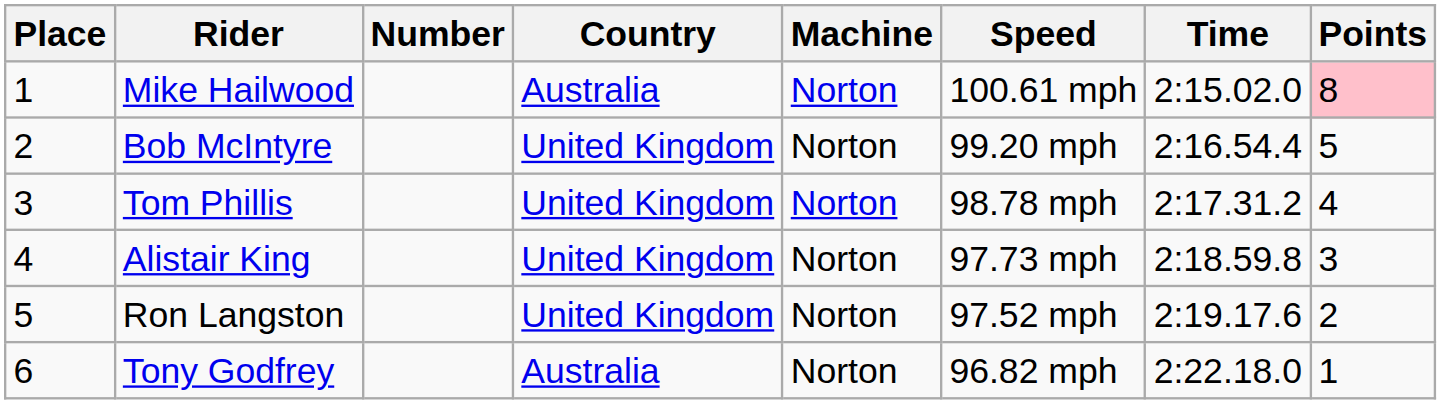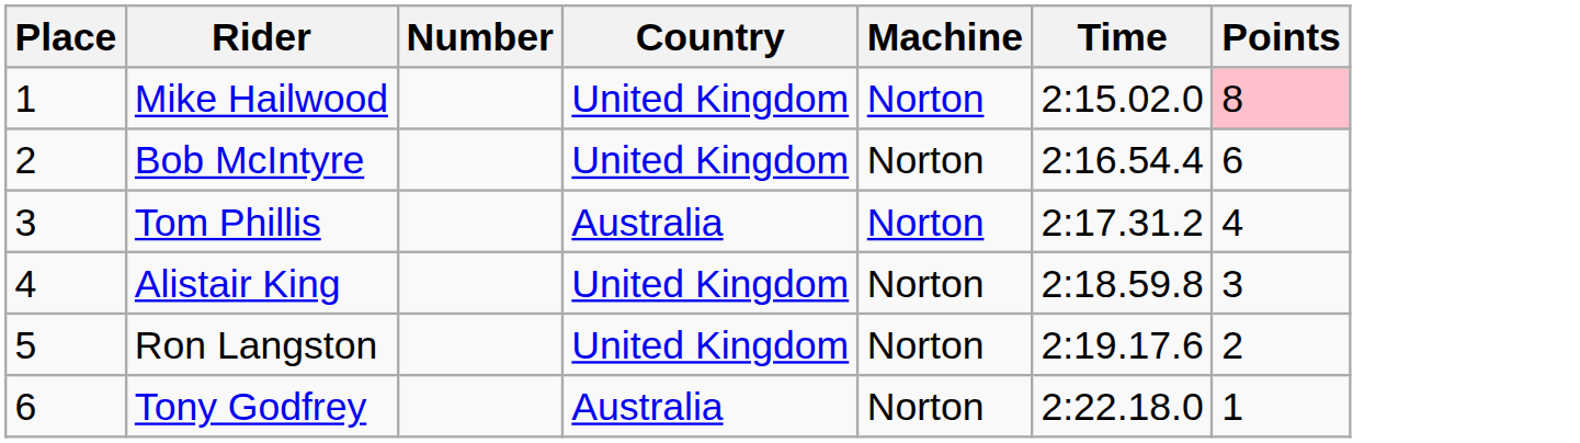- column: Speed | 100.61 mph | 99.20 mph | 98.78 mph | 97.73 mph | 97.52 mph | 96.82 mph
Mike Hailwood | Country: Australia -> United Kingdom
Bob McIntyre | Points: 5 -> 6
Tom Phillis | Country: United Kingdom -> Australia
